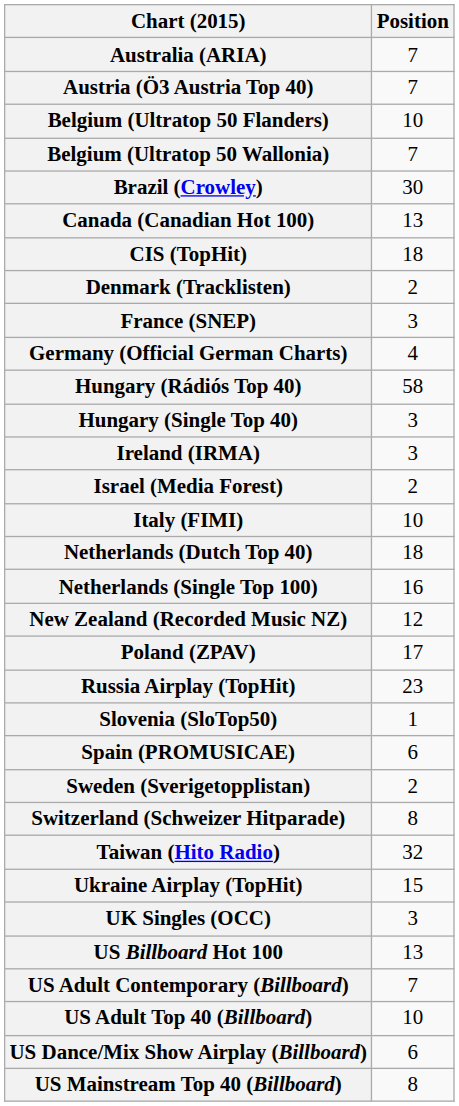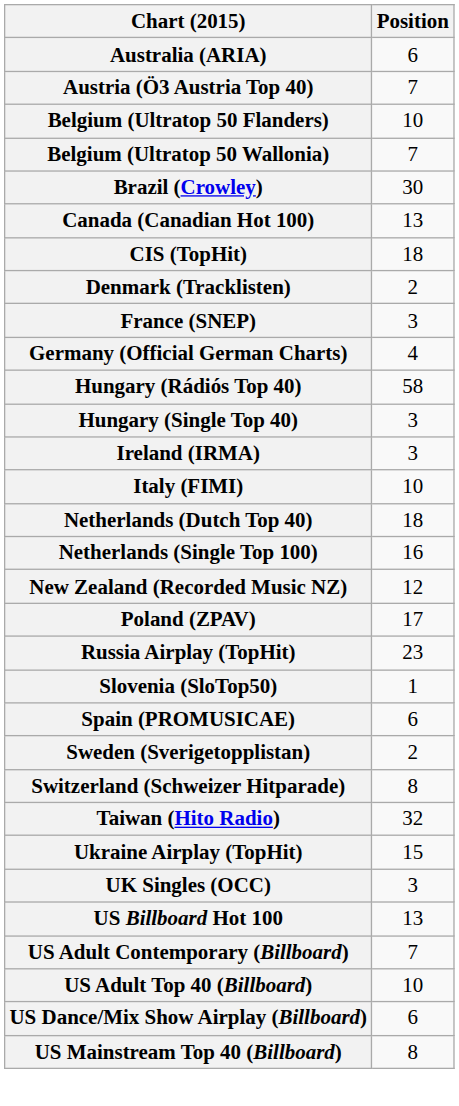Australia (ARIA) | Position: 7 -> 6
- row: Israel (Media Forest) | 2
